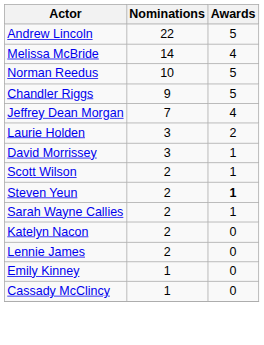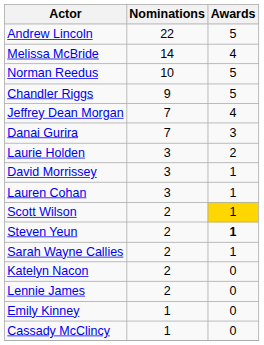+ row: Danai Gurira | 7 | 3
+ row: Lauren Cohan | 3 | 1
Scott Wilson | Awards: no background -> gold background
